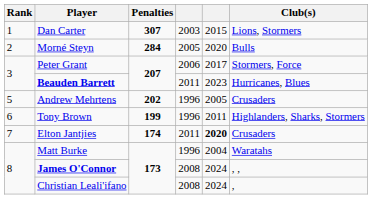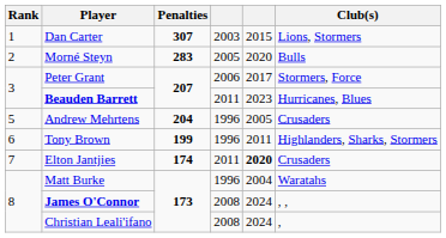Morné Steyn | Penalties: 284 -> 283
Andrew Mehrtens | Penalties: 202 -> 204
